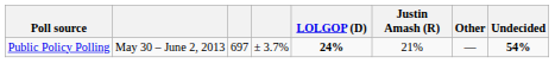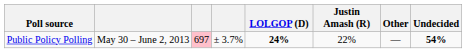Public Policy Polling | column 3: no background -> pink background
Public Policy Polling | Justin Amash (R): 21% -> 22%
